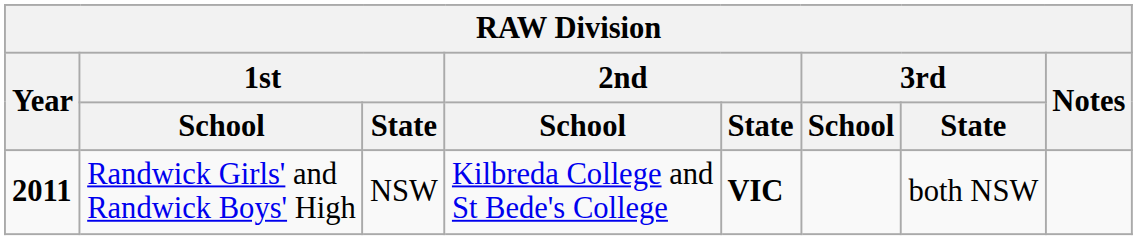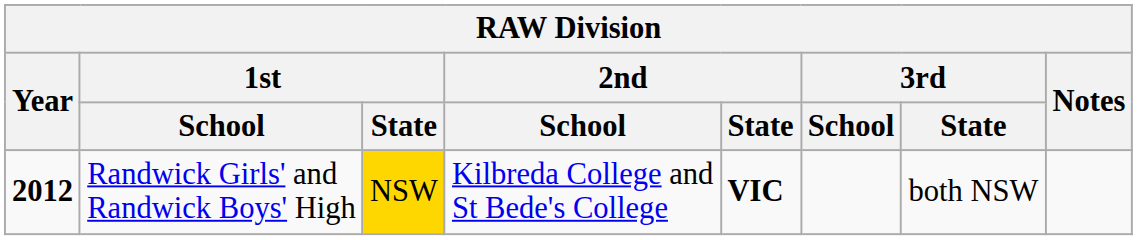Randwick Girls' and Randwick Boys' High | Year: 2011 -> 2012
Randwick Girls' and Randwick Boys' High | 1st / State: no background -> gold background
